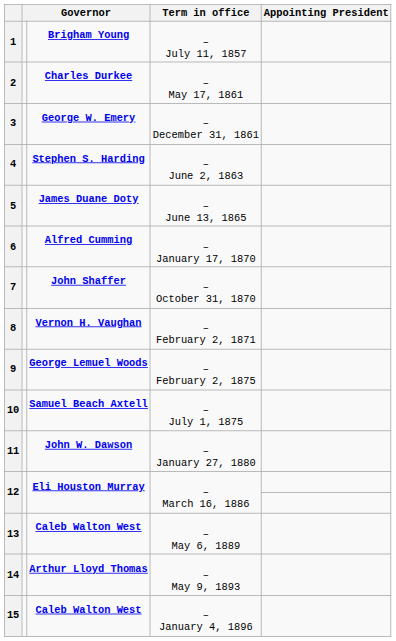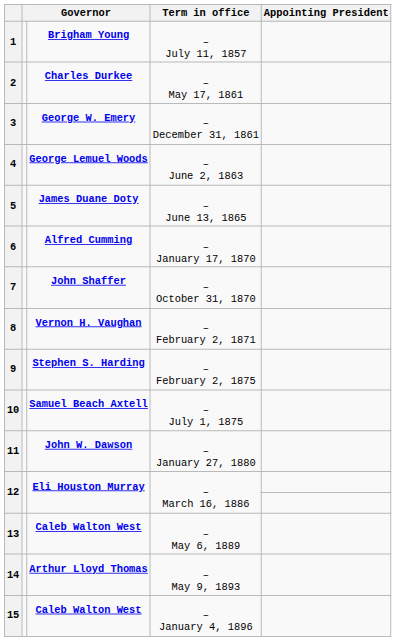4 | column 3: Stephen S. Harding -> George Lemuel Woods
9 | column 3: George Lemuel Woods -> Stephen S. Harding
